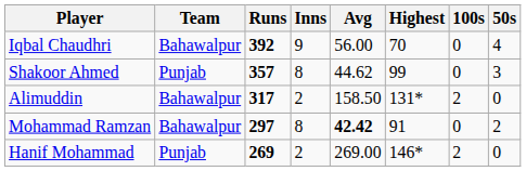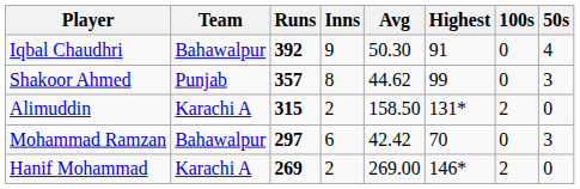Iqbal Chaudhri | Avg: 56.00 -> 50.30
Iqbal Chaudhri | Highest: 70 -> 91
Alimuddin | Team: Bahawalpur -> Karachi A
Alimuddin | Runs: 317 -> 315
Mohammad Ramzan | Inns: 8 -> 6
Mohammad Ramzan | Avg: bold -> normal
Mohammad Ramzan | Highest: 91 -> 70
Mohammad Ramzan | 50s: 2 -> 3
Hanif Mohammad | Team: Punjab -> Karachi A
